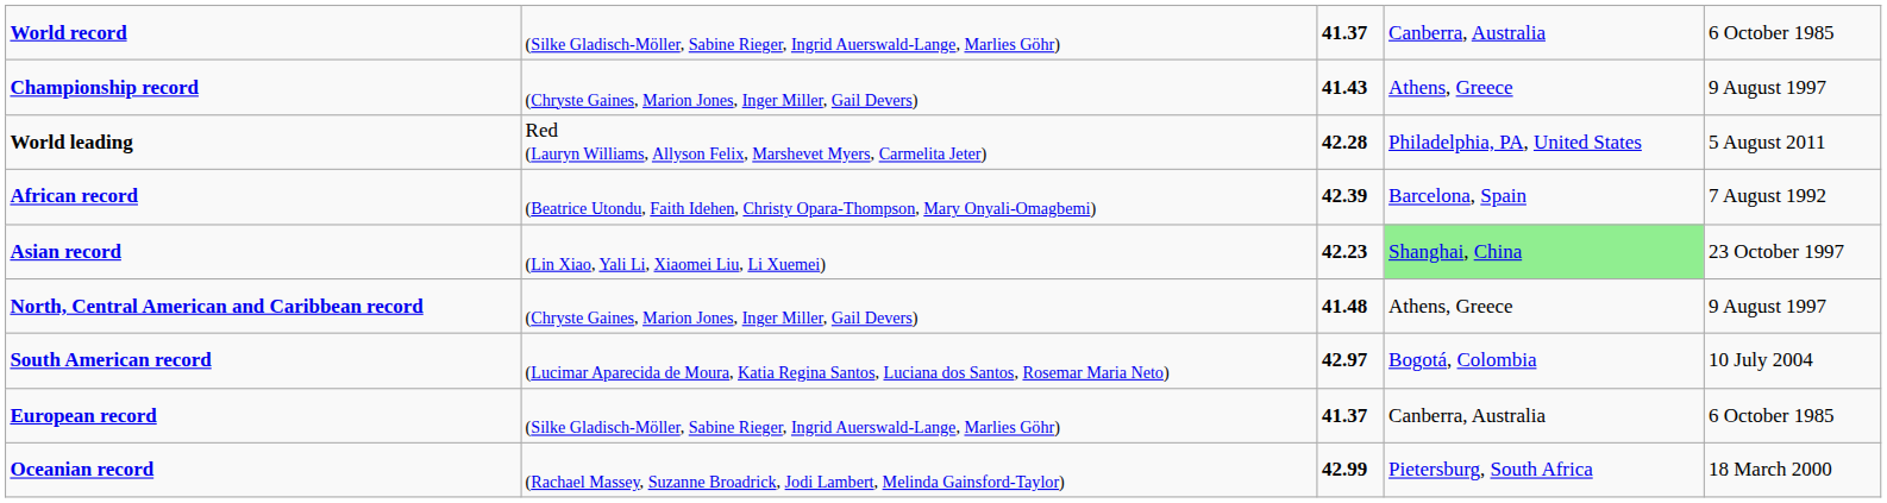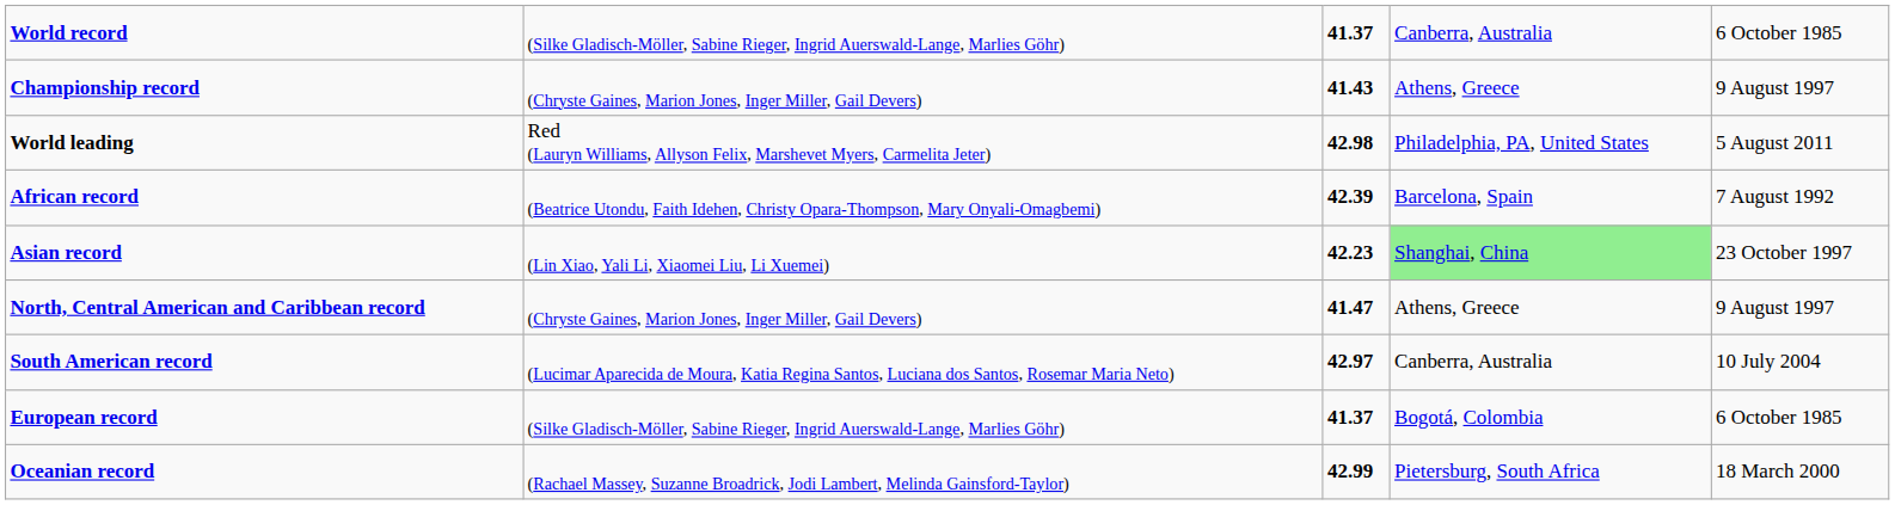World leading | column 3: 42.28 -> 42.98
North, Central American and Caribbean record | column 3: 41.48 -> 41.47
South American record | column 4: Bogotá, Colombia -> Canberra, Australia
European record | column 4: Canberra, Australia -> Bogotá, Colombia
